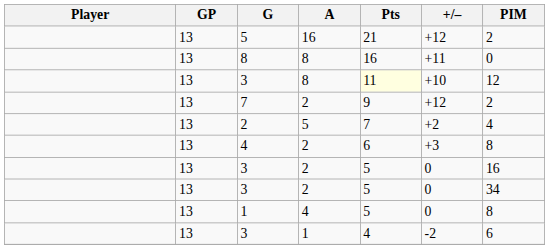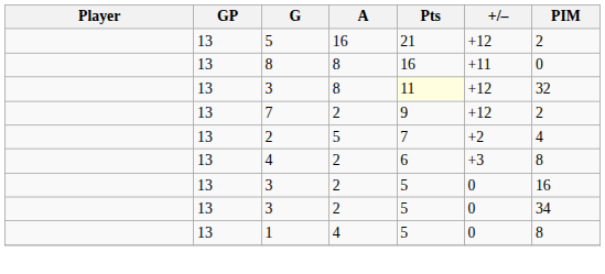3 / 8 | +/–: +10 -> +12
3 / 8 | PIM: 12 -> 32
- row: 13 | 3 | 1 | 4 | -2 | 6
